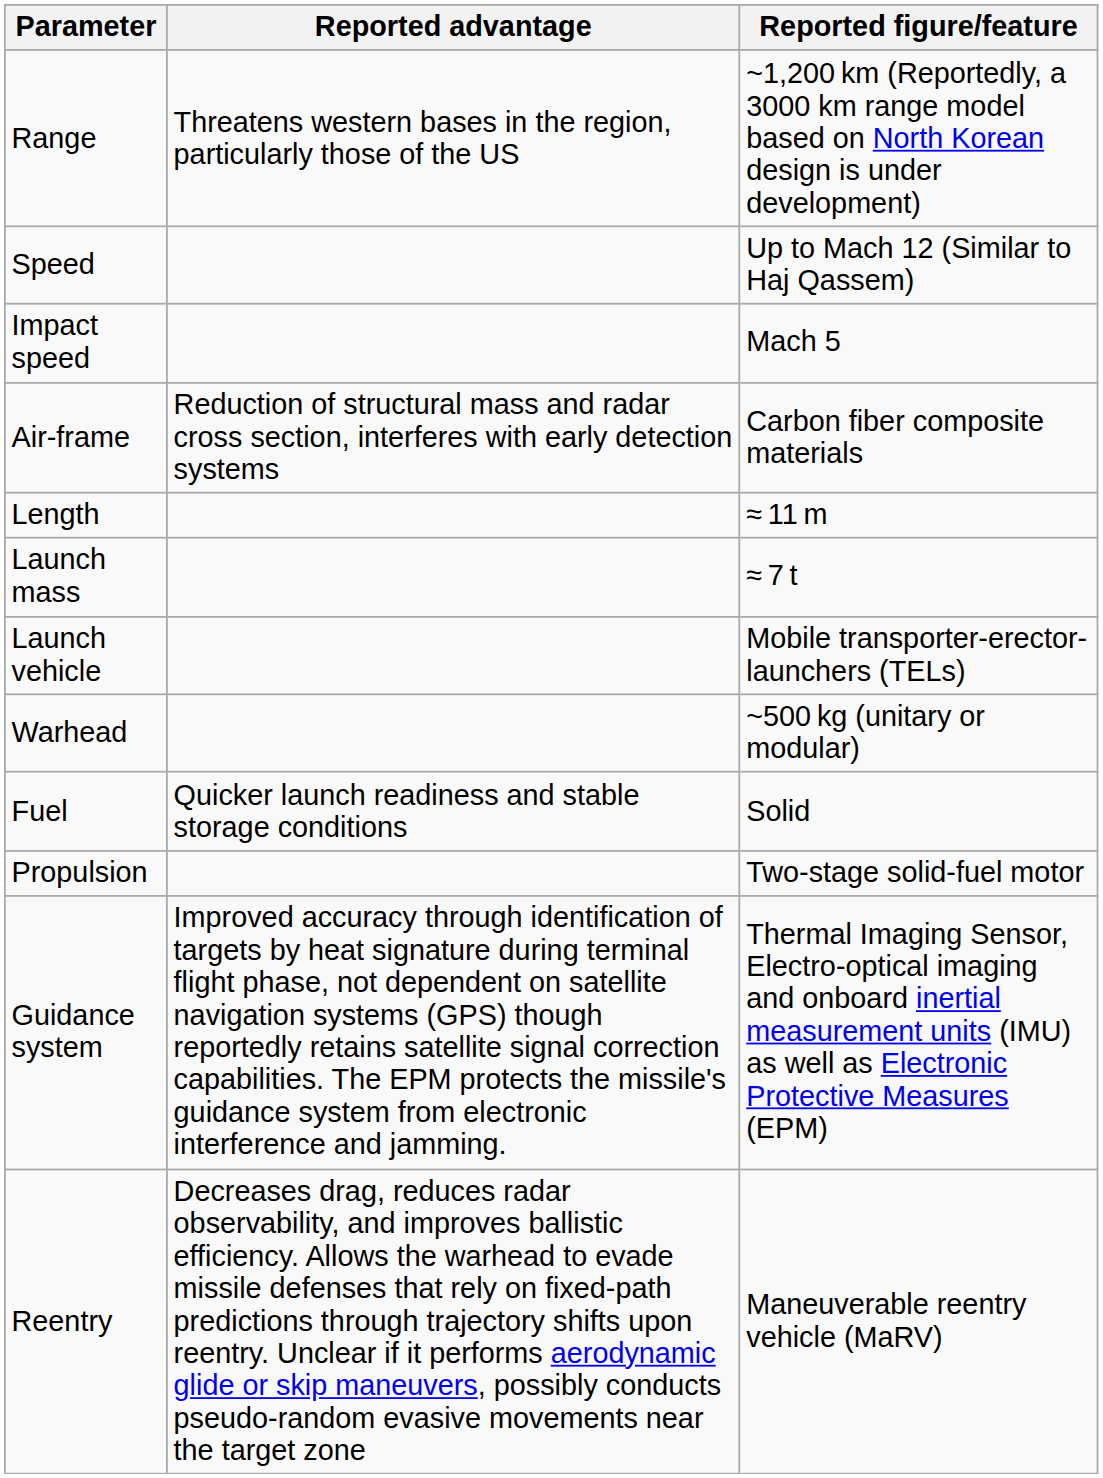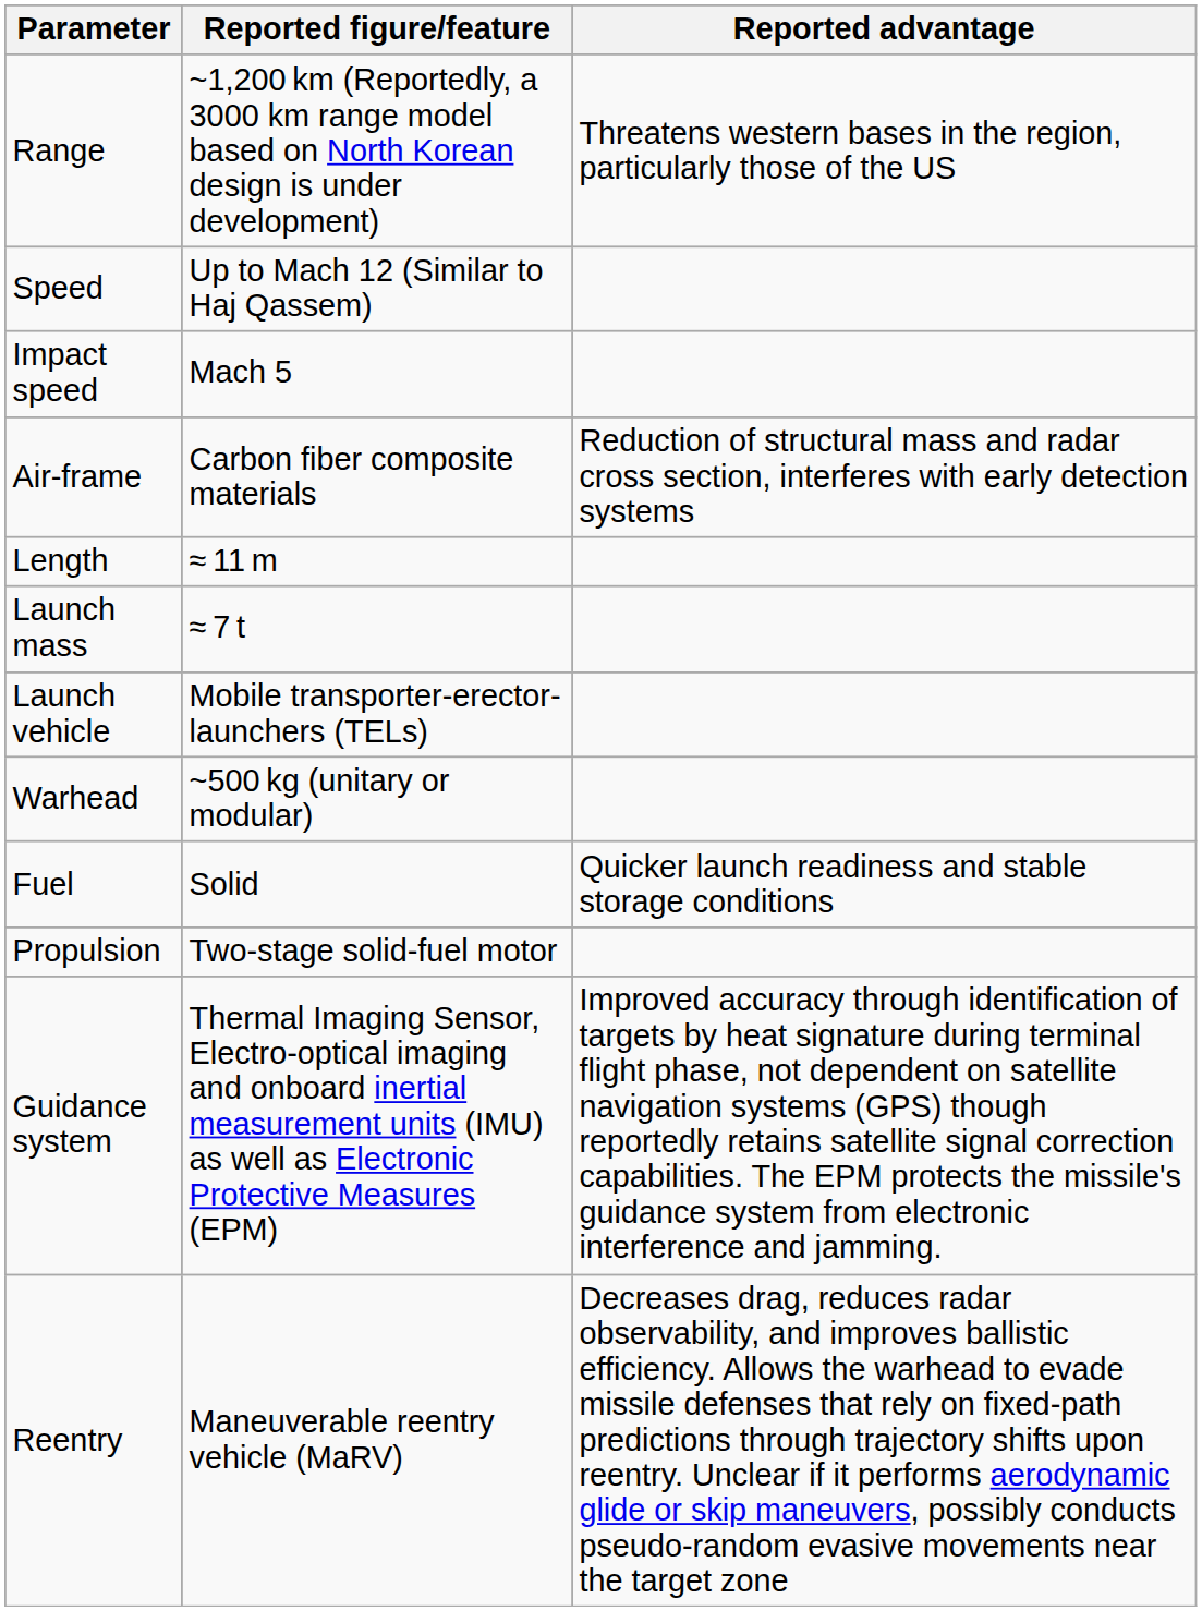columns swapped: Reported figure/feature <-> Reported advantage
